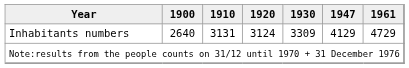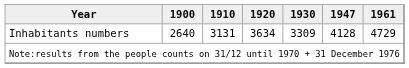Inhabitants numbers | 1920: 3124 -> 3634
Inhabitants numbers | 1947: 4129 -> 4128
